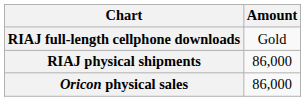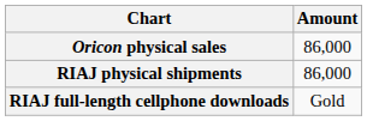rows swapped: Oricon physical sales <-> RIAJ full-length cellphone downloads
